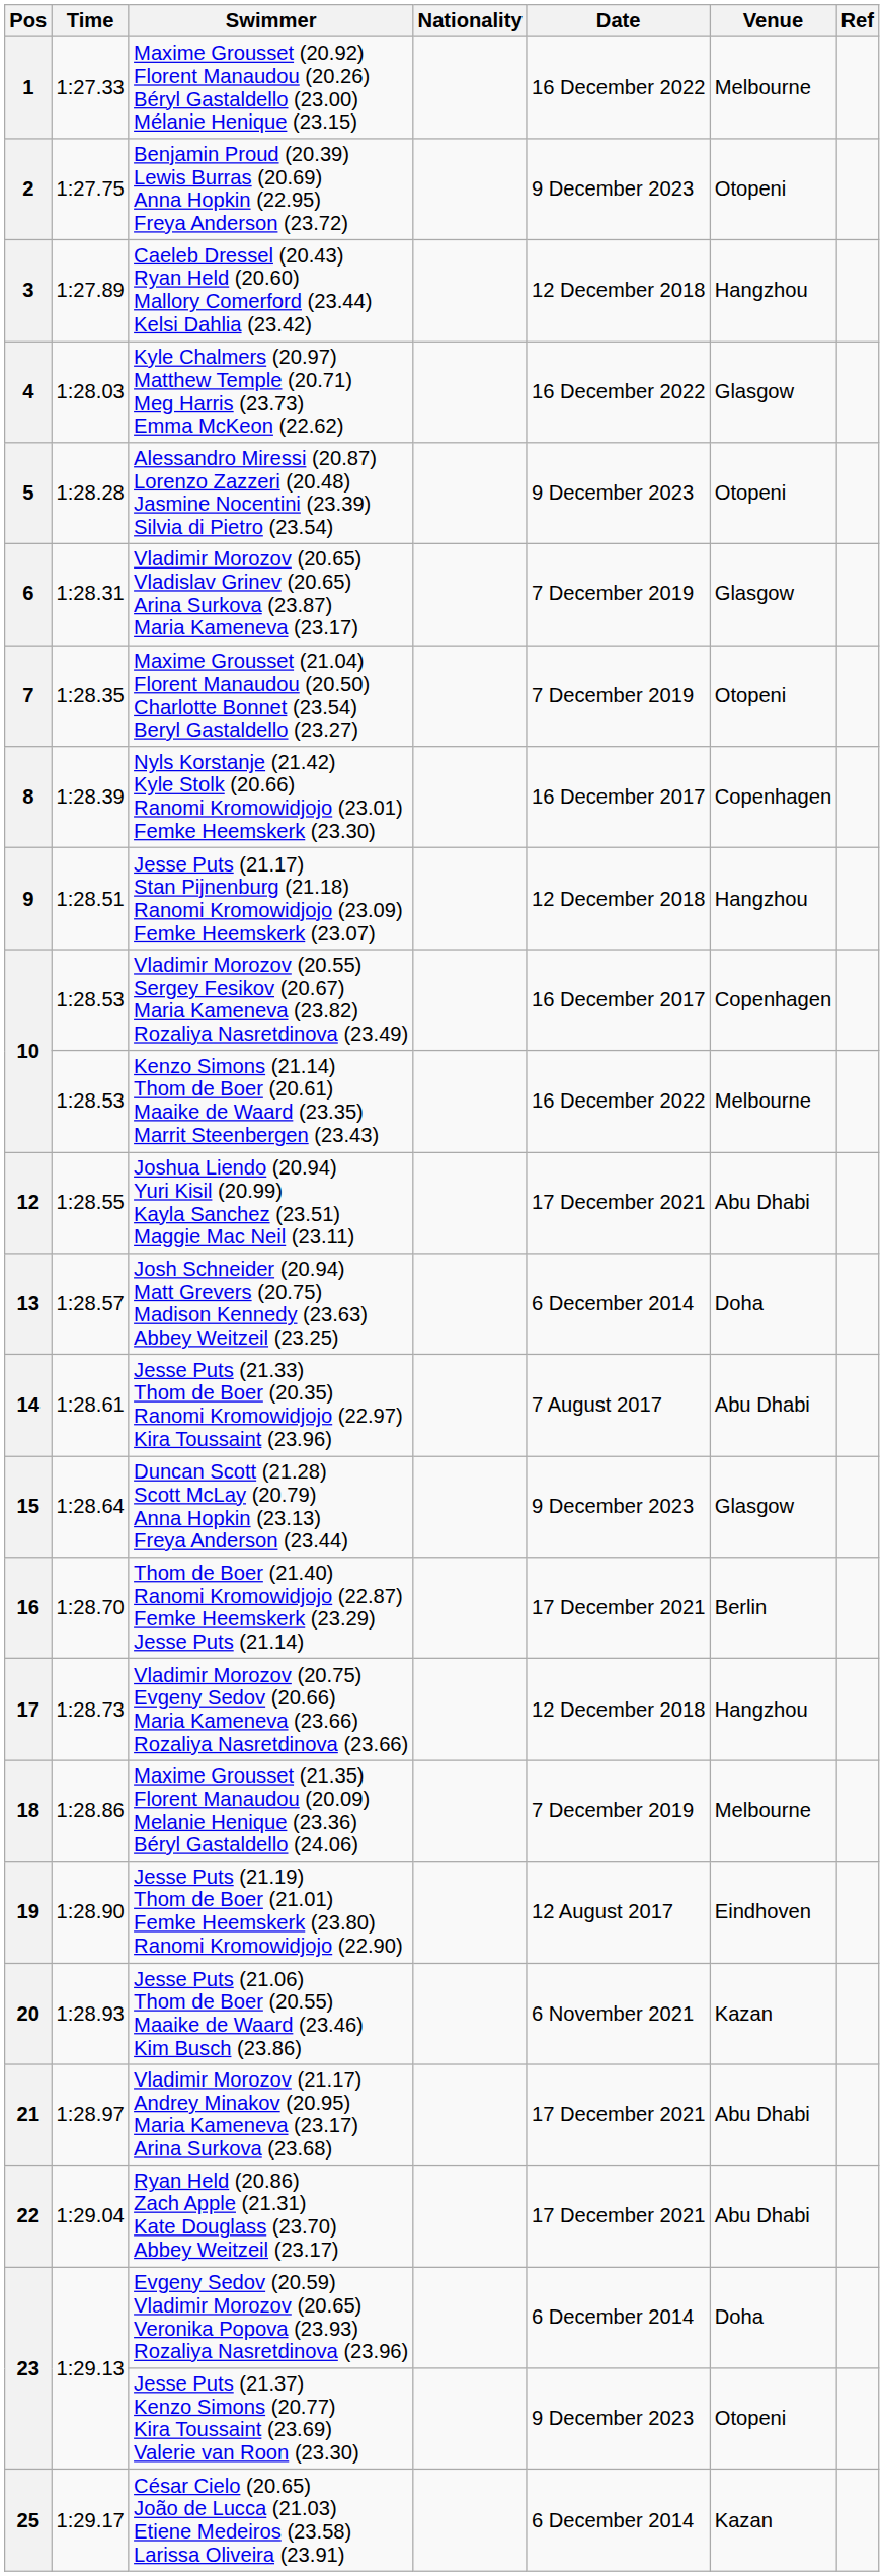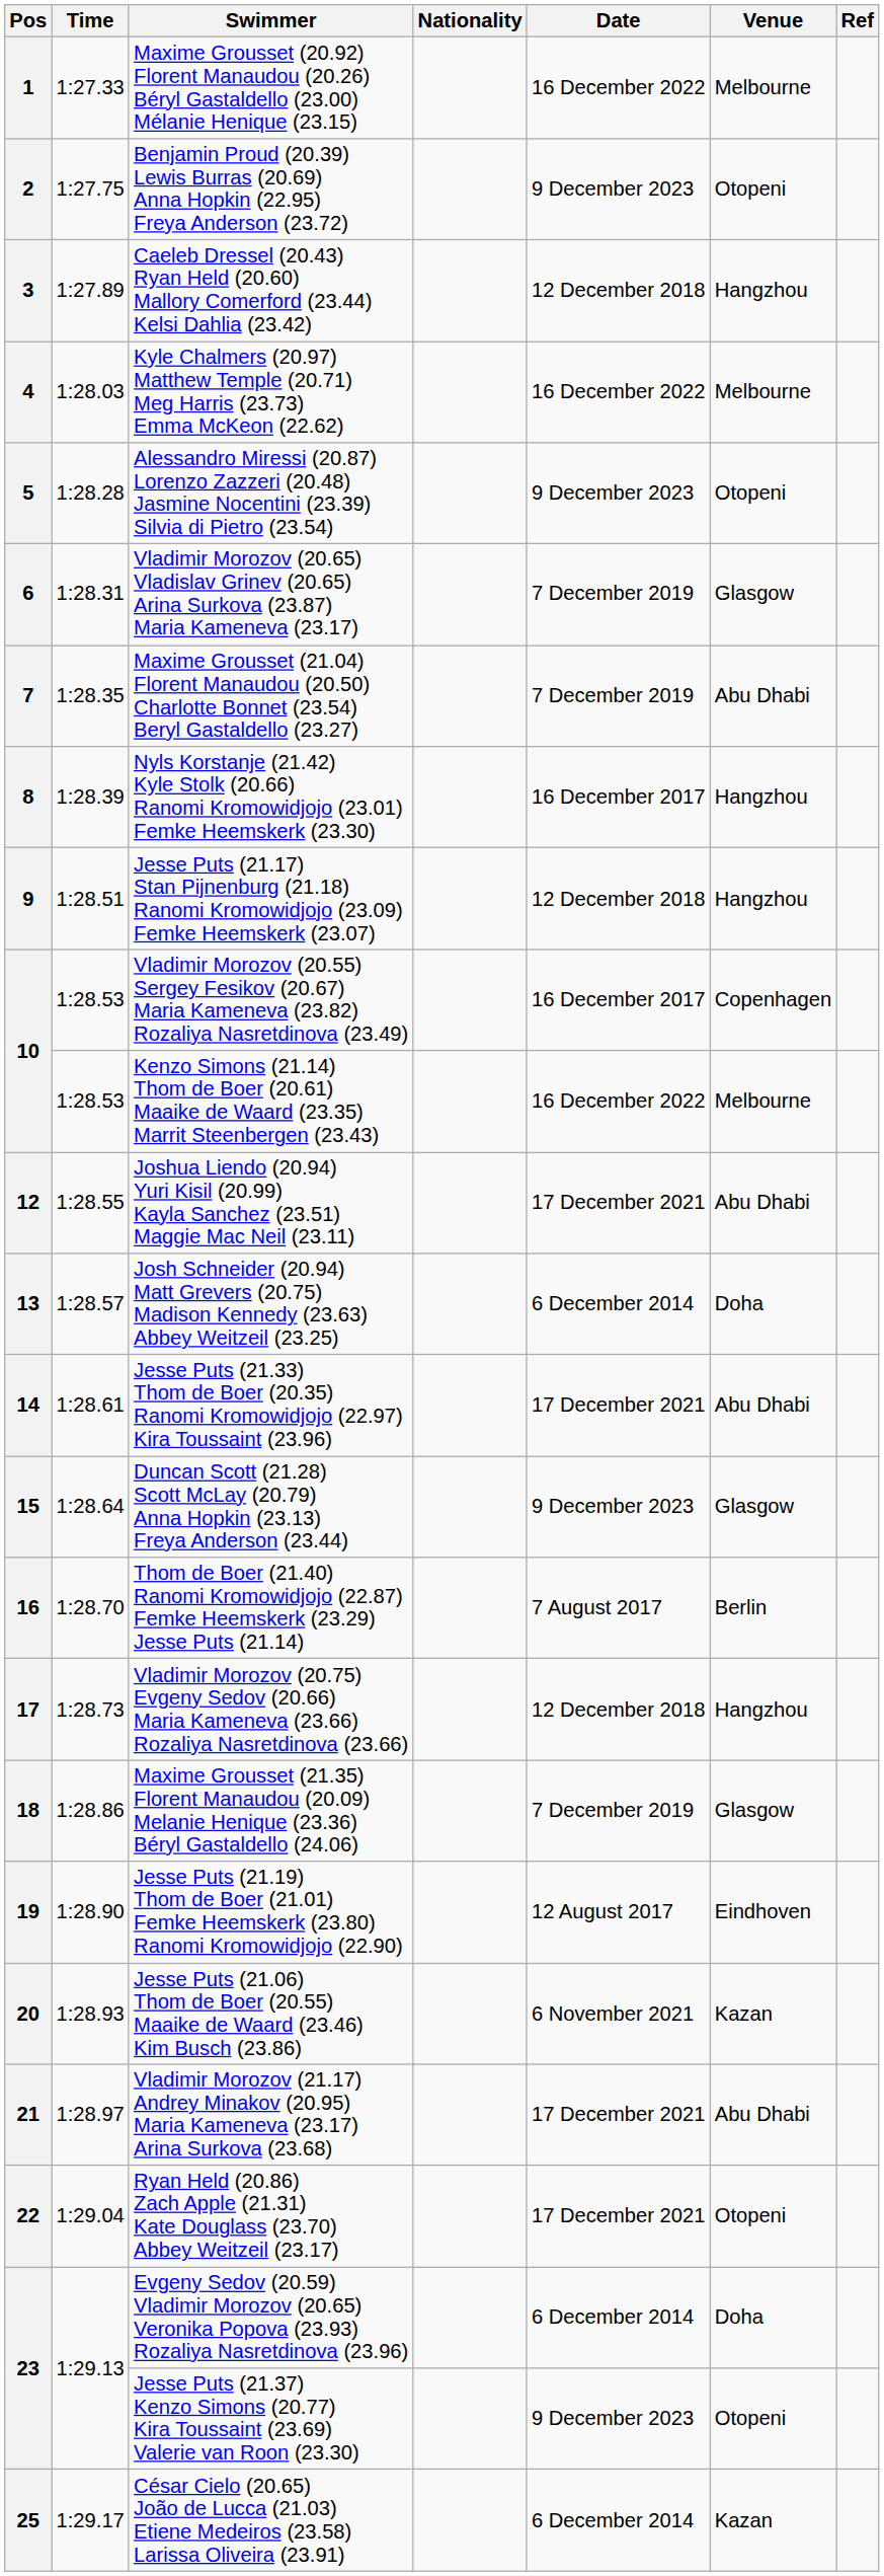4 | Venue: Glasgow -> Melbourne
7 | Venue: Otopeni -> Abu Dhabi
8 | Venue: Copenhagen -> Hangzhou
14 | Date: 7 August 2017 -> 17 December 2021
16 | Date: 17 December 2021 -> 7 August 2017
18 | Venue: Melbourne -> Glasgow
22 | Venue: Abu Dhabi -> Otopeni
